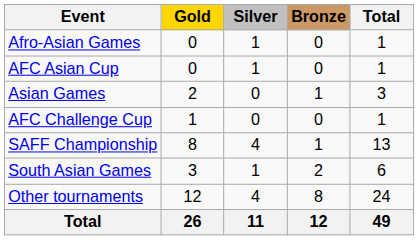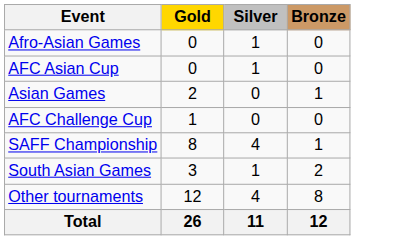- column: Total | 1 | 1 | 3 | 1 | 13 | 6 | 24 | 49
